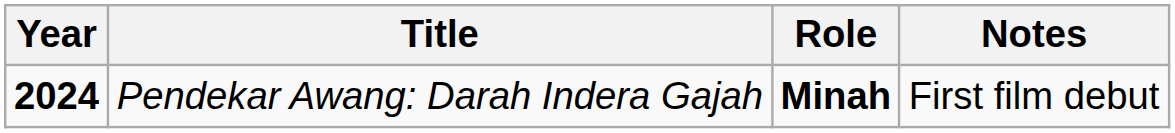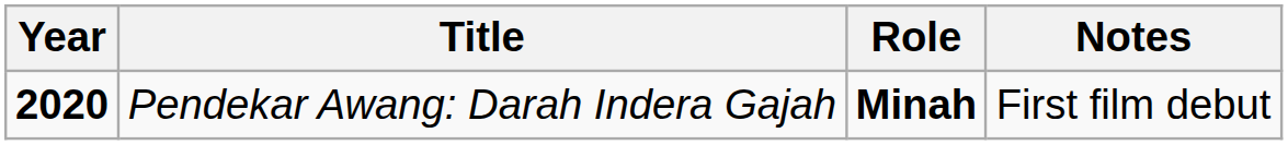Pendekar Awang: Darah Indera Gajah | Year: 2024 -> 2020
